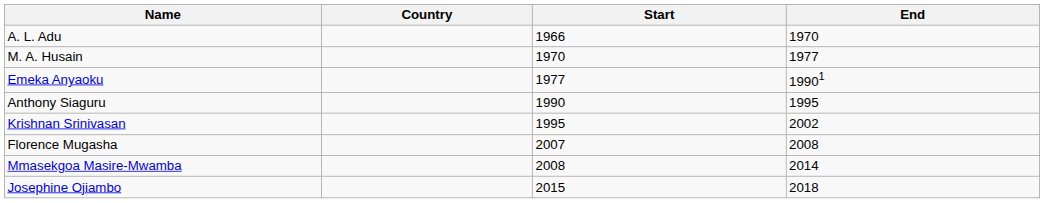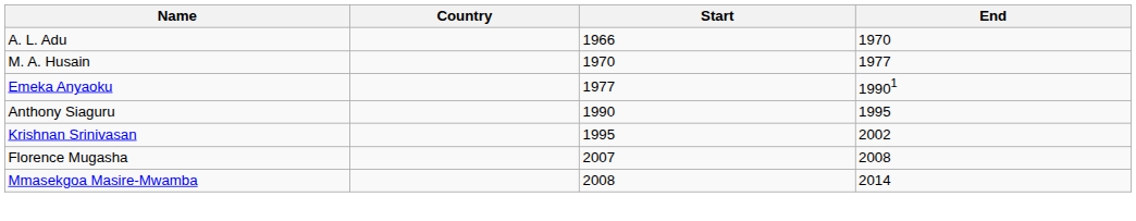- row: Josephine Ojiambo | 2015 | 2018
